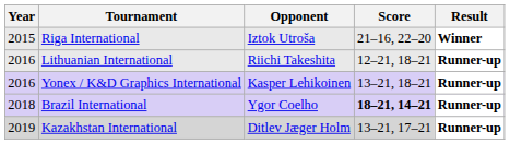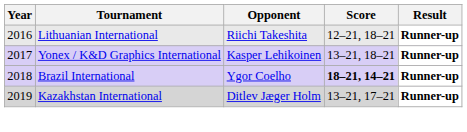- row: 2015 | Riga International | Iztok Utroša | 21–16, 22–20 | Winner
Yonex / K&D Graphics International | Year: 2016 -> 2017
